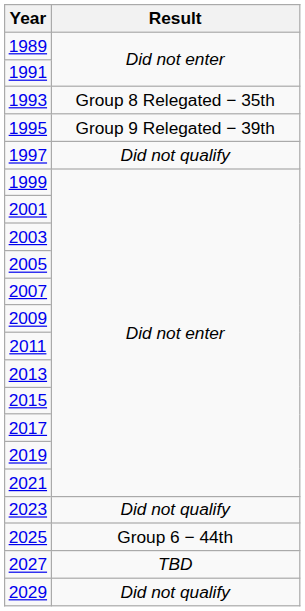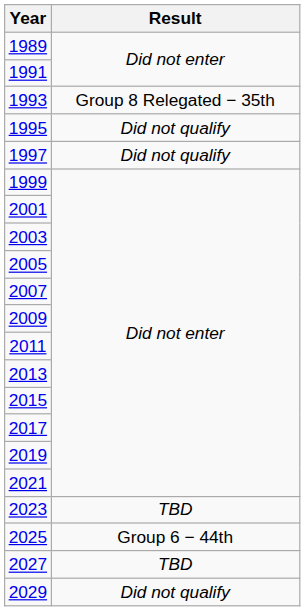1995 | Result: Group 9 Relegated − 39th -> Did not qualify
2023 | Result: Did not qualify -> TBD
